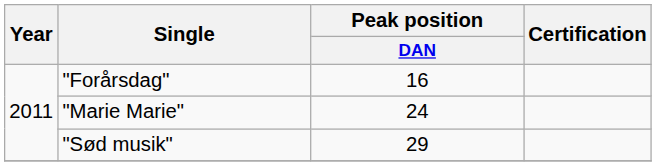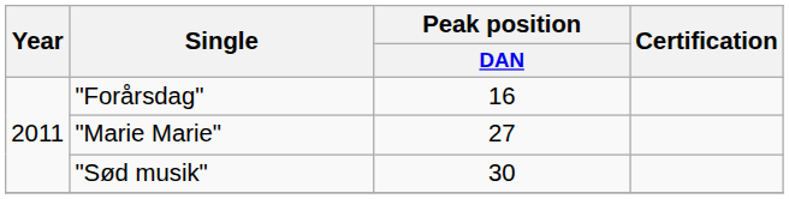"Marie Marie" | Peak position / DAN: 24 -> 27
"Sød musik" | Peak position / DAN: 29 -> 30
